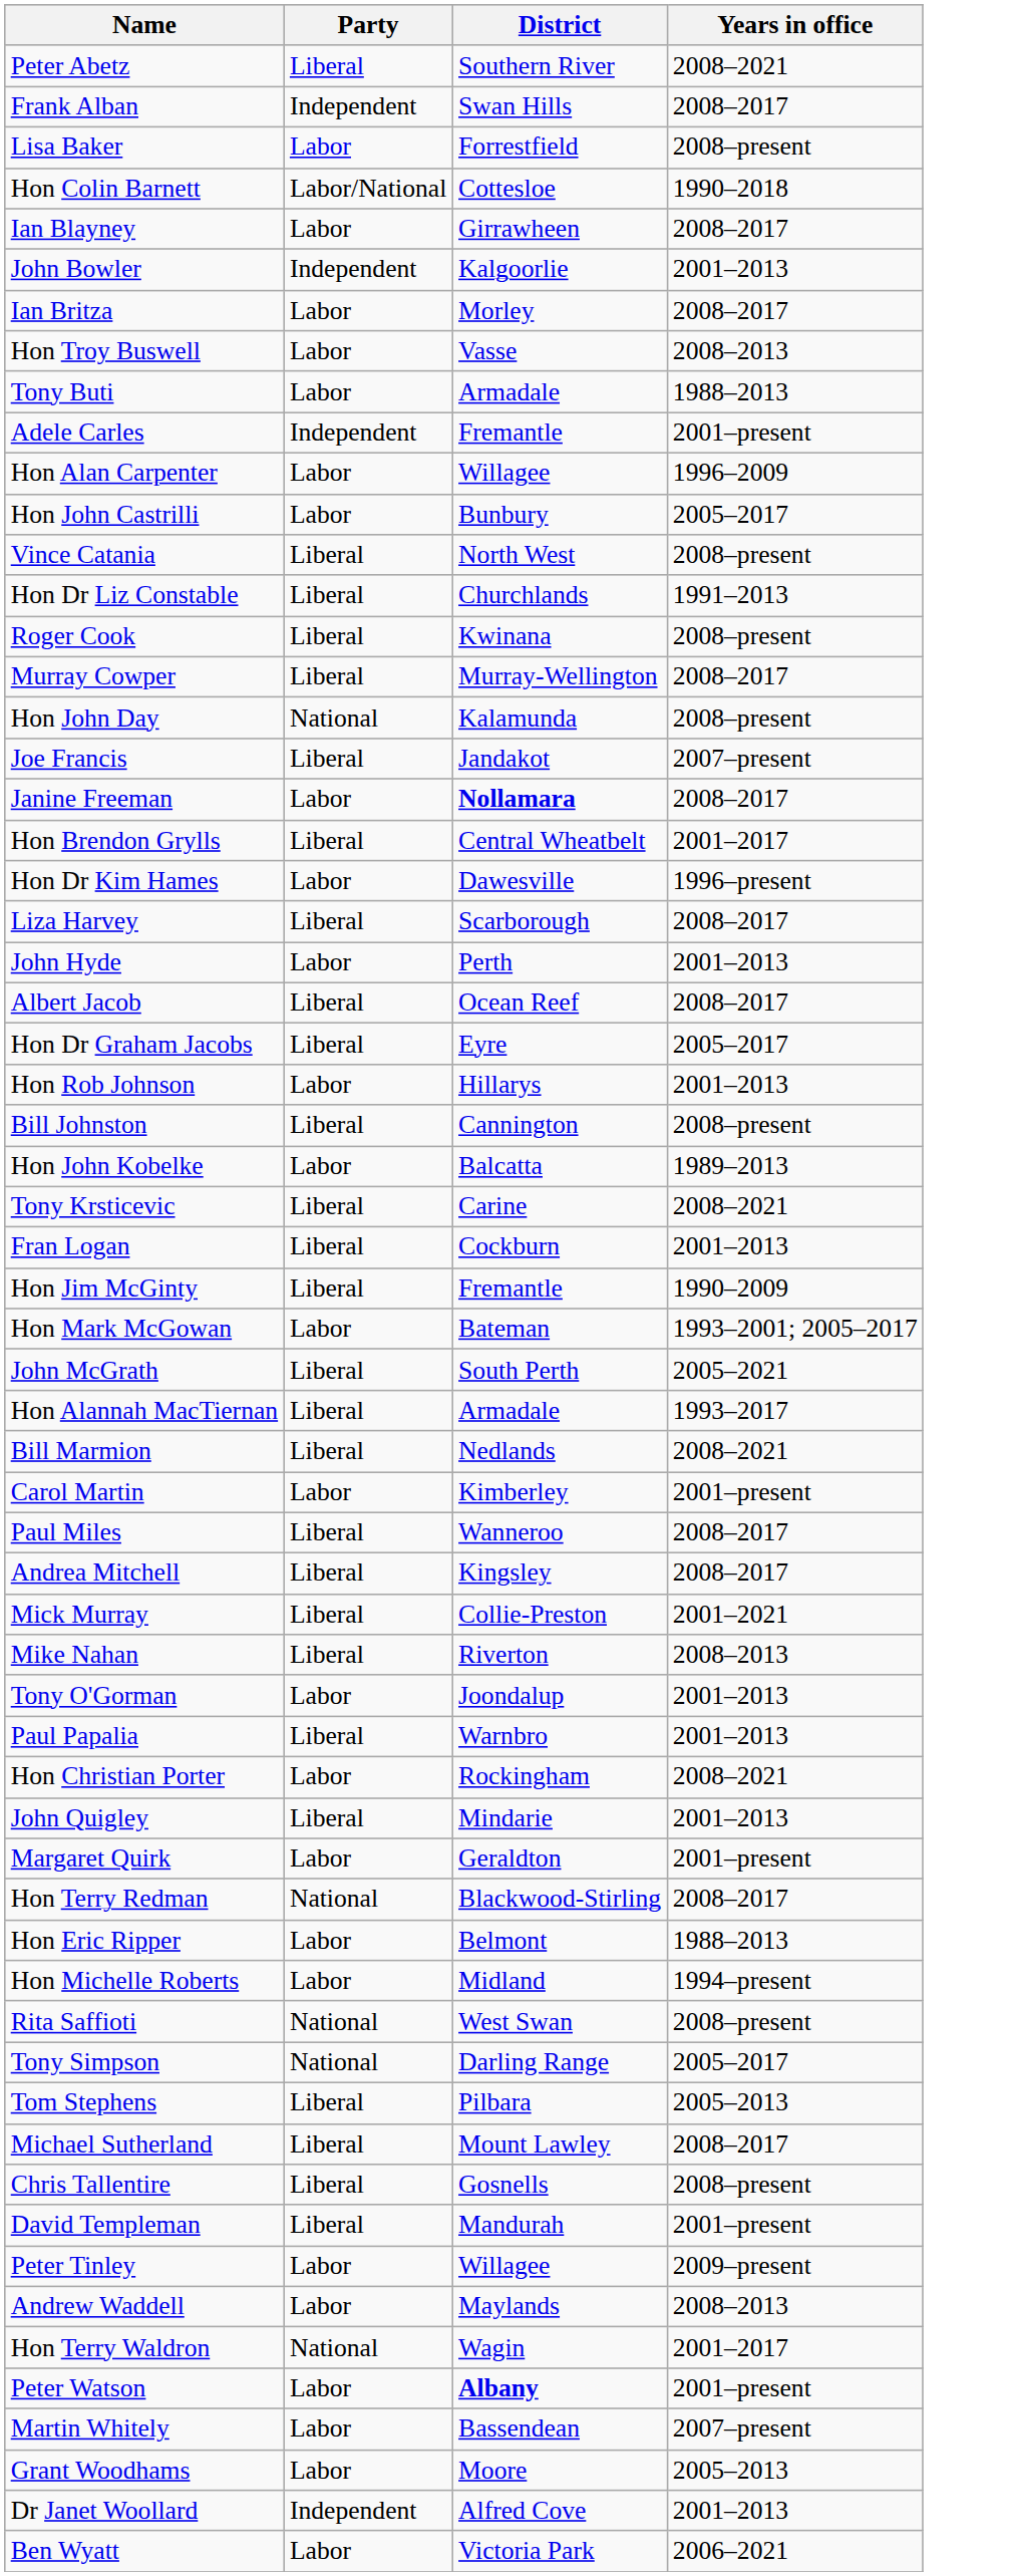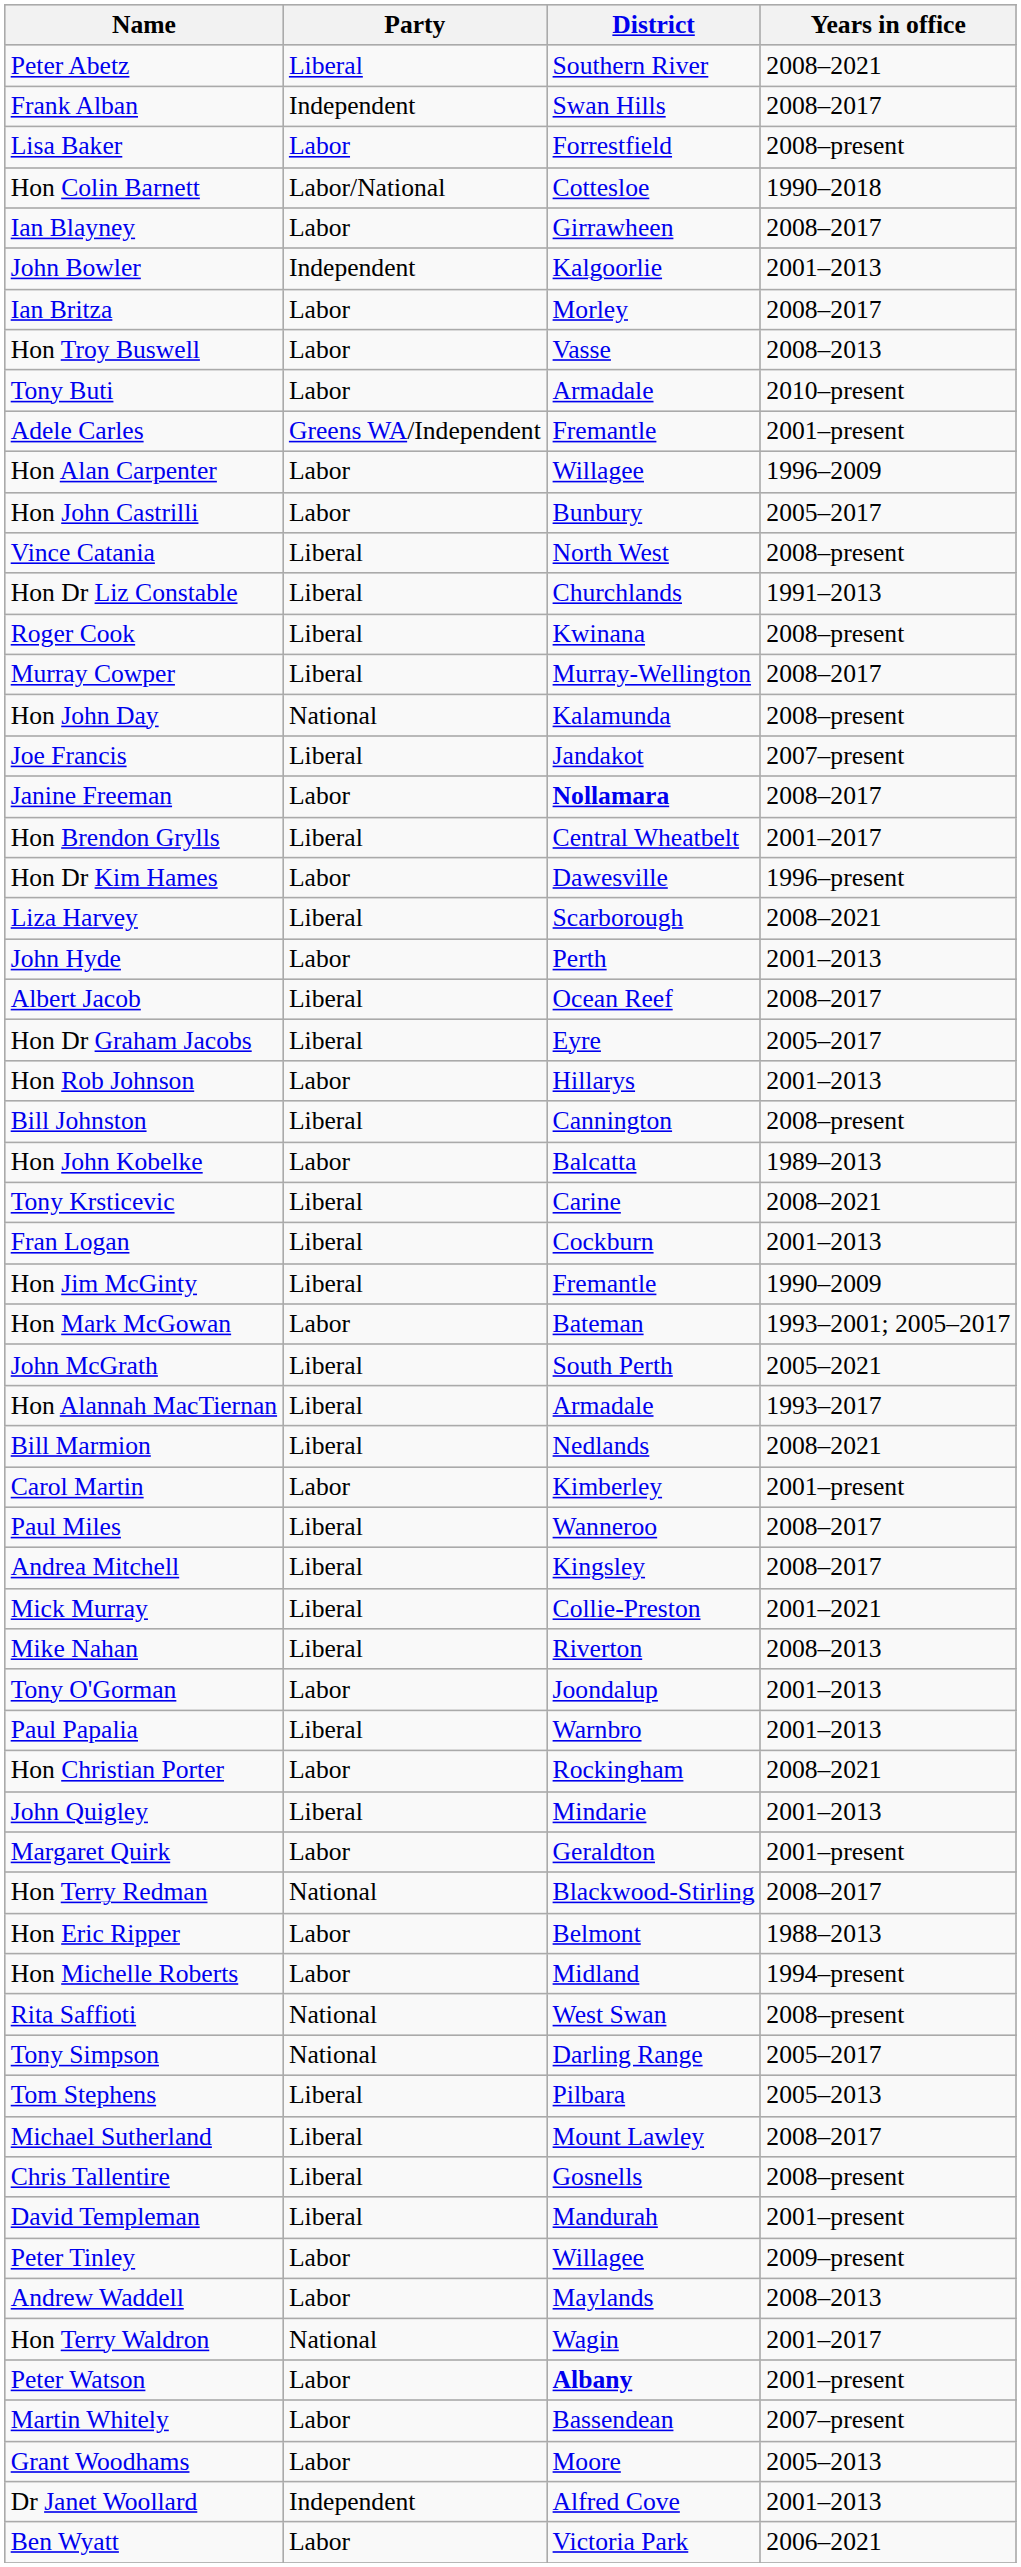Tony Buti | Years in office: 1988–2013 -> 2010–present
Adele Carles | Party: Independent -> Greens WA/Independent
Liza Harvey | Years in office: 2008–2017 -> 2008–2021
